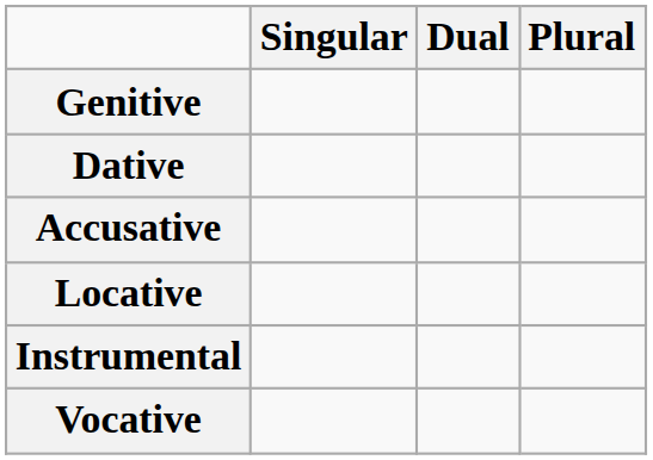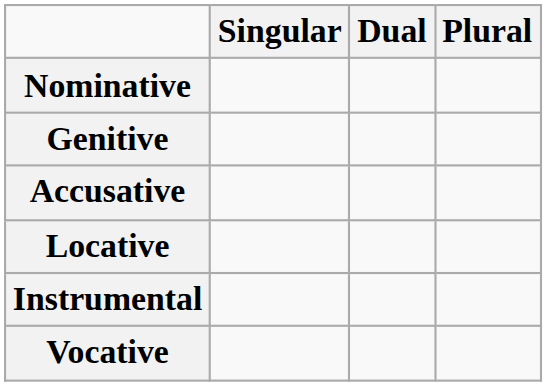+ row: Nominative
- row: Dative
